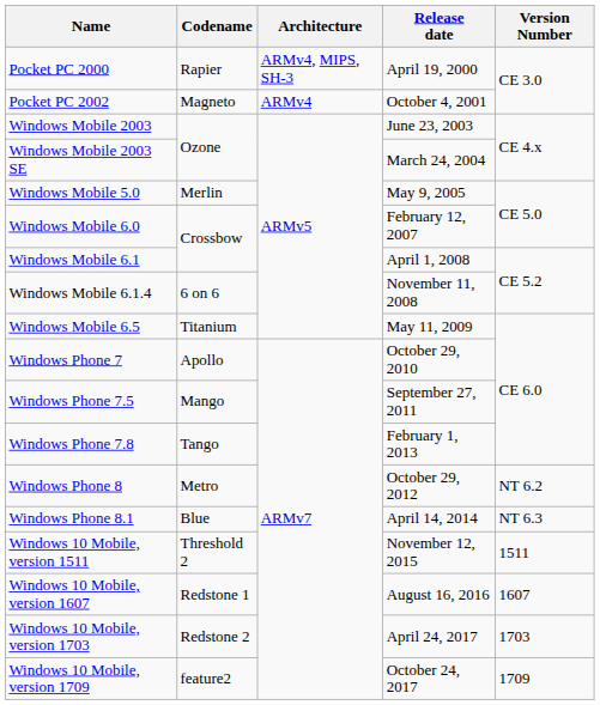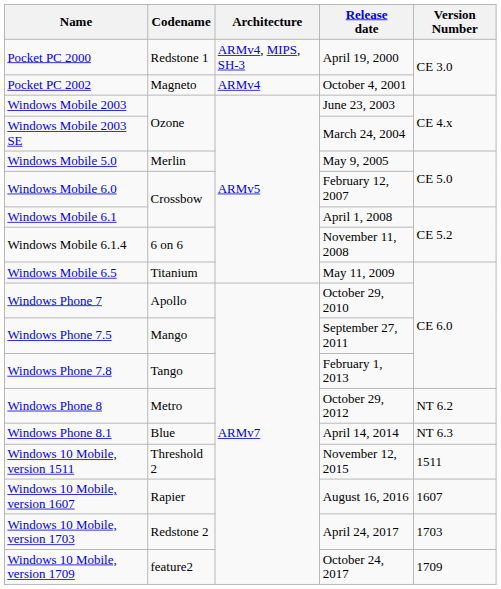Pocket PC 2000 | Codename: Rapier -> Redstone 1
Windows 10 Mobile, version 1607 | Codename: Redstone 1 -> Rapier
